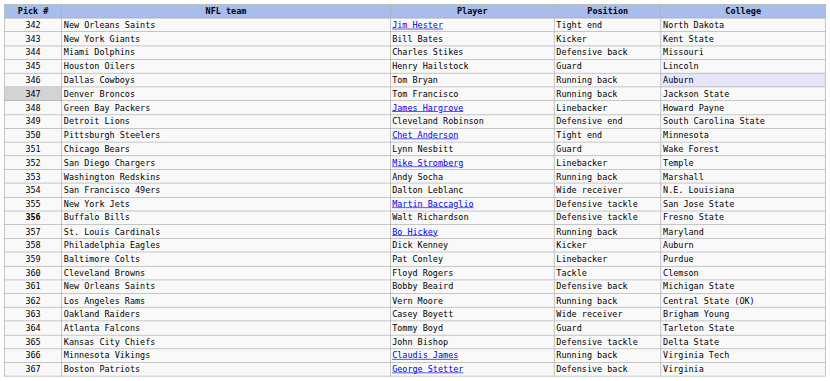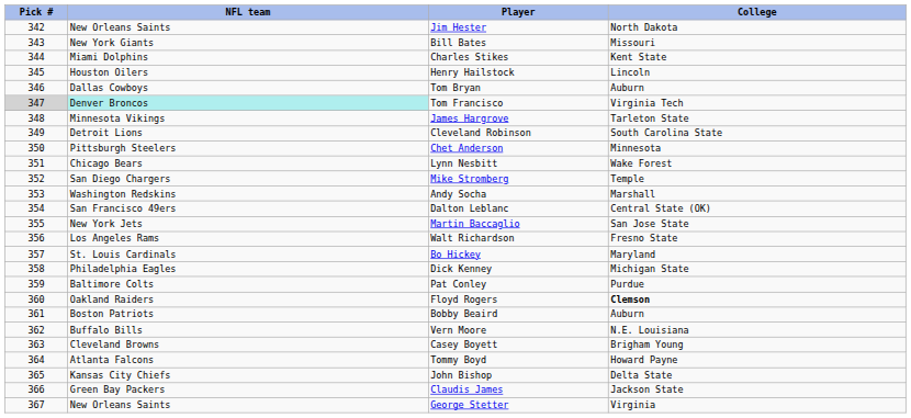- column: Position | Tight end | Kicker | Defensive back | Guard | Running back | Running back | Linebacker | Defensive end | Tight end | Guard | Linebacker | Running back | Wide receiver | Defensive tackle | Defensive tackle | Running back | Kicker | Linebacker | Tackle | Defensive back | Running back | Wide receiver | Guard | Defensive tackle | Running back | Defensive back
Bill Bates | College: Kent State -> Missouri
Charles Stikes | College: Missouri -> Kent State
Tom Bryan | College: lavender background -> no background
Tom Francisco | NFL team: no background -> paleturquoise background
Tom Francisco | College: Jackson State -> Virginia Tech
James Hargrove | NFL team: Green Bay Packers -> Minnesota Vikings
James Hargrove | College: Howard Payne -> Tarleton State
Dalton Leblanc | College: N.E. Louisiana -> Central State (OK)
Walt Richardson | Pick #: bold -> normal
Walt Richardson | NFL team: Buffalo Bills -> Los Angeles Rams
Dick Kenney | College: Auburn -> Michigan State
Floyd Rogers | NFL team: Cleveland Browns -> Oakland Raiders
Floyd Rogers | College: normal -> bold
Bobby Beaird | NFL team: New Orleans Saints -> Boston Patriots
Bobby Beaird | College: Michigan State -> Auburn
Vern Moore | NFL team: Los Angeles Rams -> Buffalo Bills
Vern Moore | College: Central State (OK) -> N.E. Louisiana
Casey Boyett | NFL team: Oakland Raiders -> Cleveland Browns
Tommy Boyd | College: Tarleton State -> Howard Payne
Claudis James | NFL team: Minnesota Vikings -> Green Bay Packers
Claudis James | College: Virginia Tech -> Jackson State
George Stetter | NFL team: Boston Patriots -> New Orleans Saints
